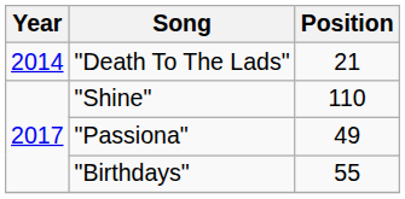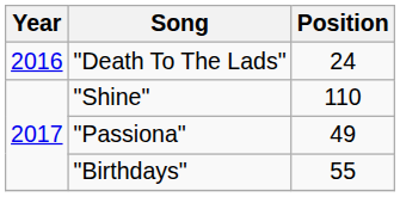"Death To The Lads" | Year: 2014 -> 2016
"Death To The Lads" | Position: 21 -> 24
